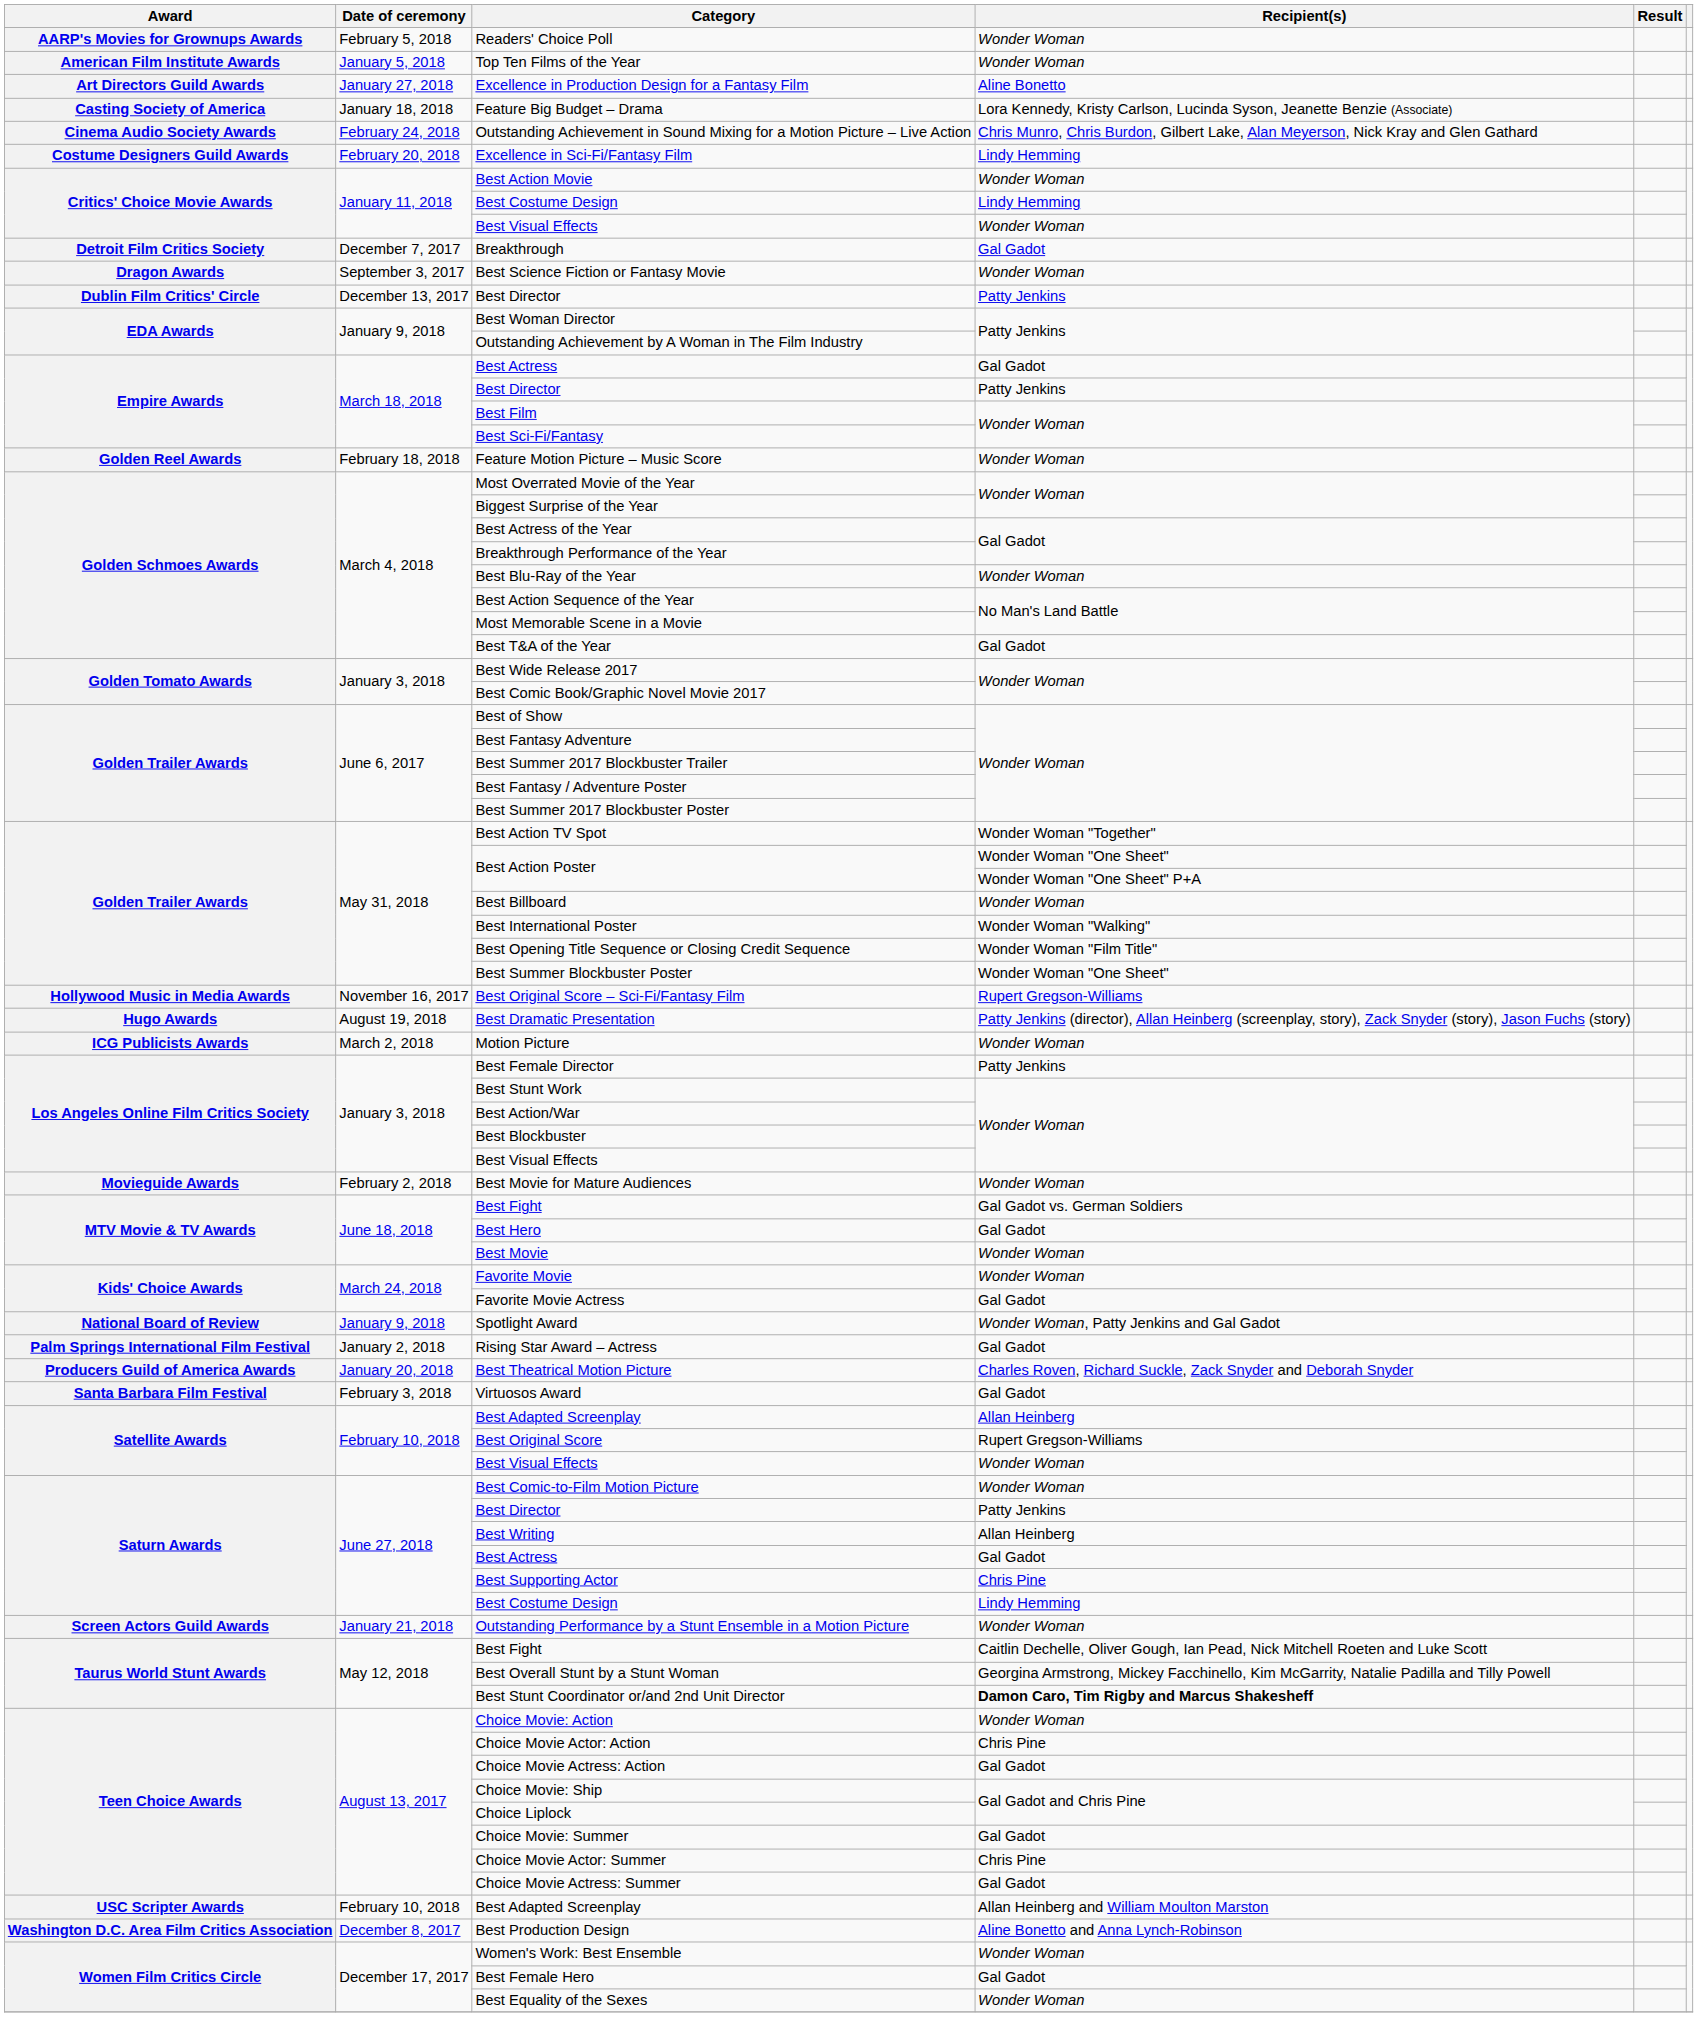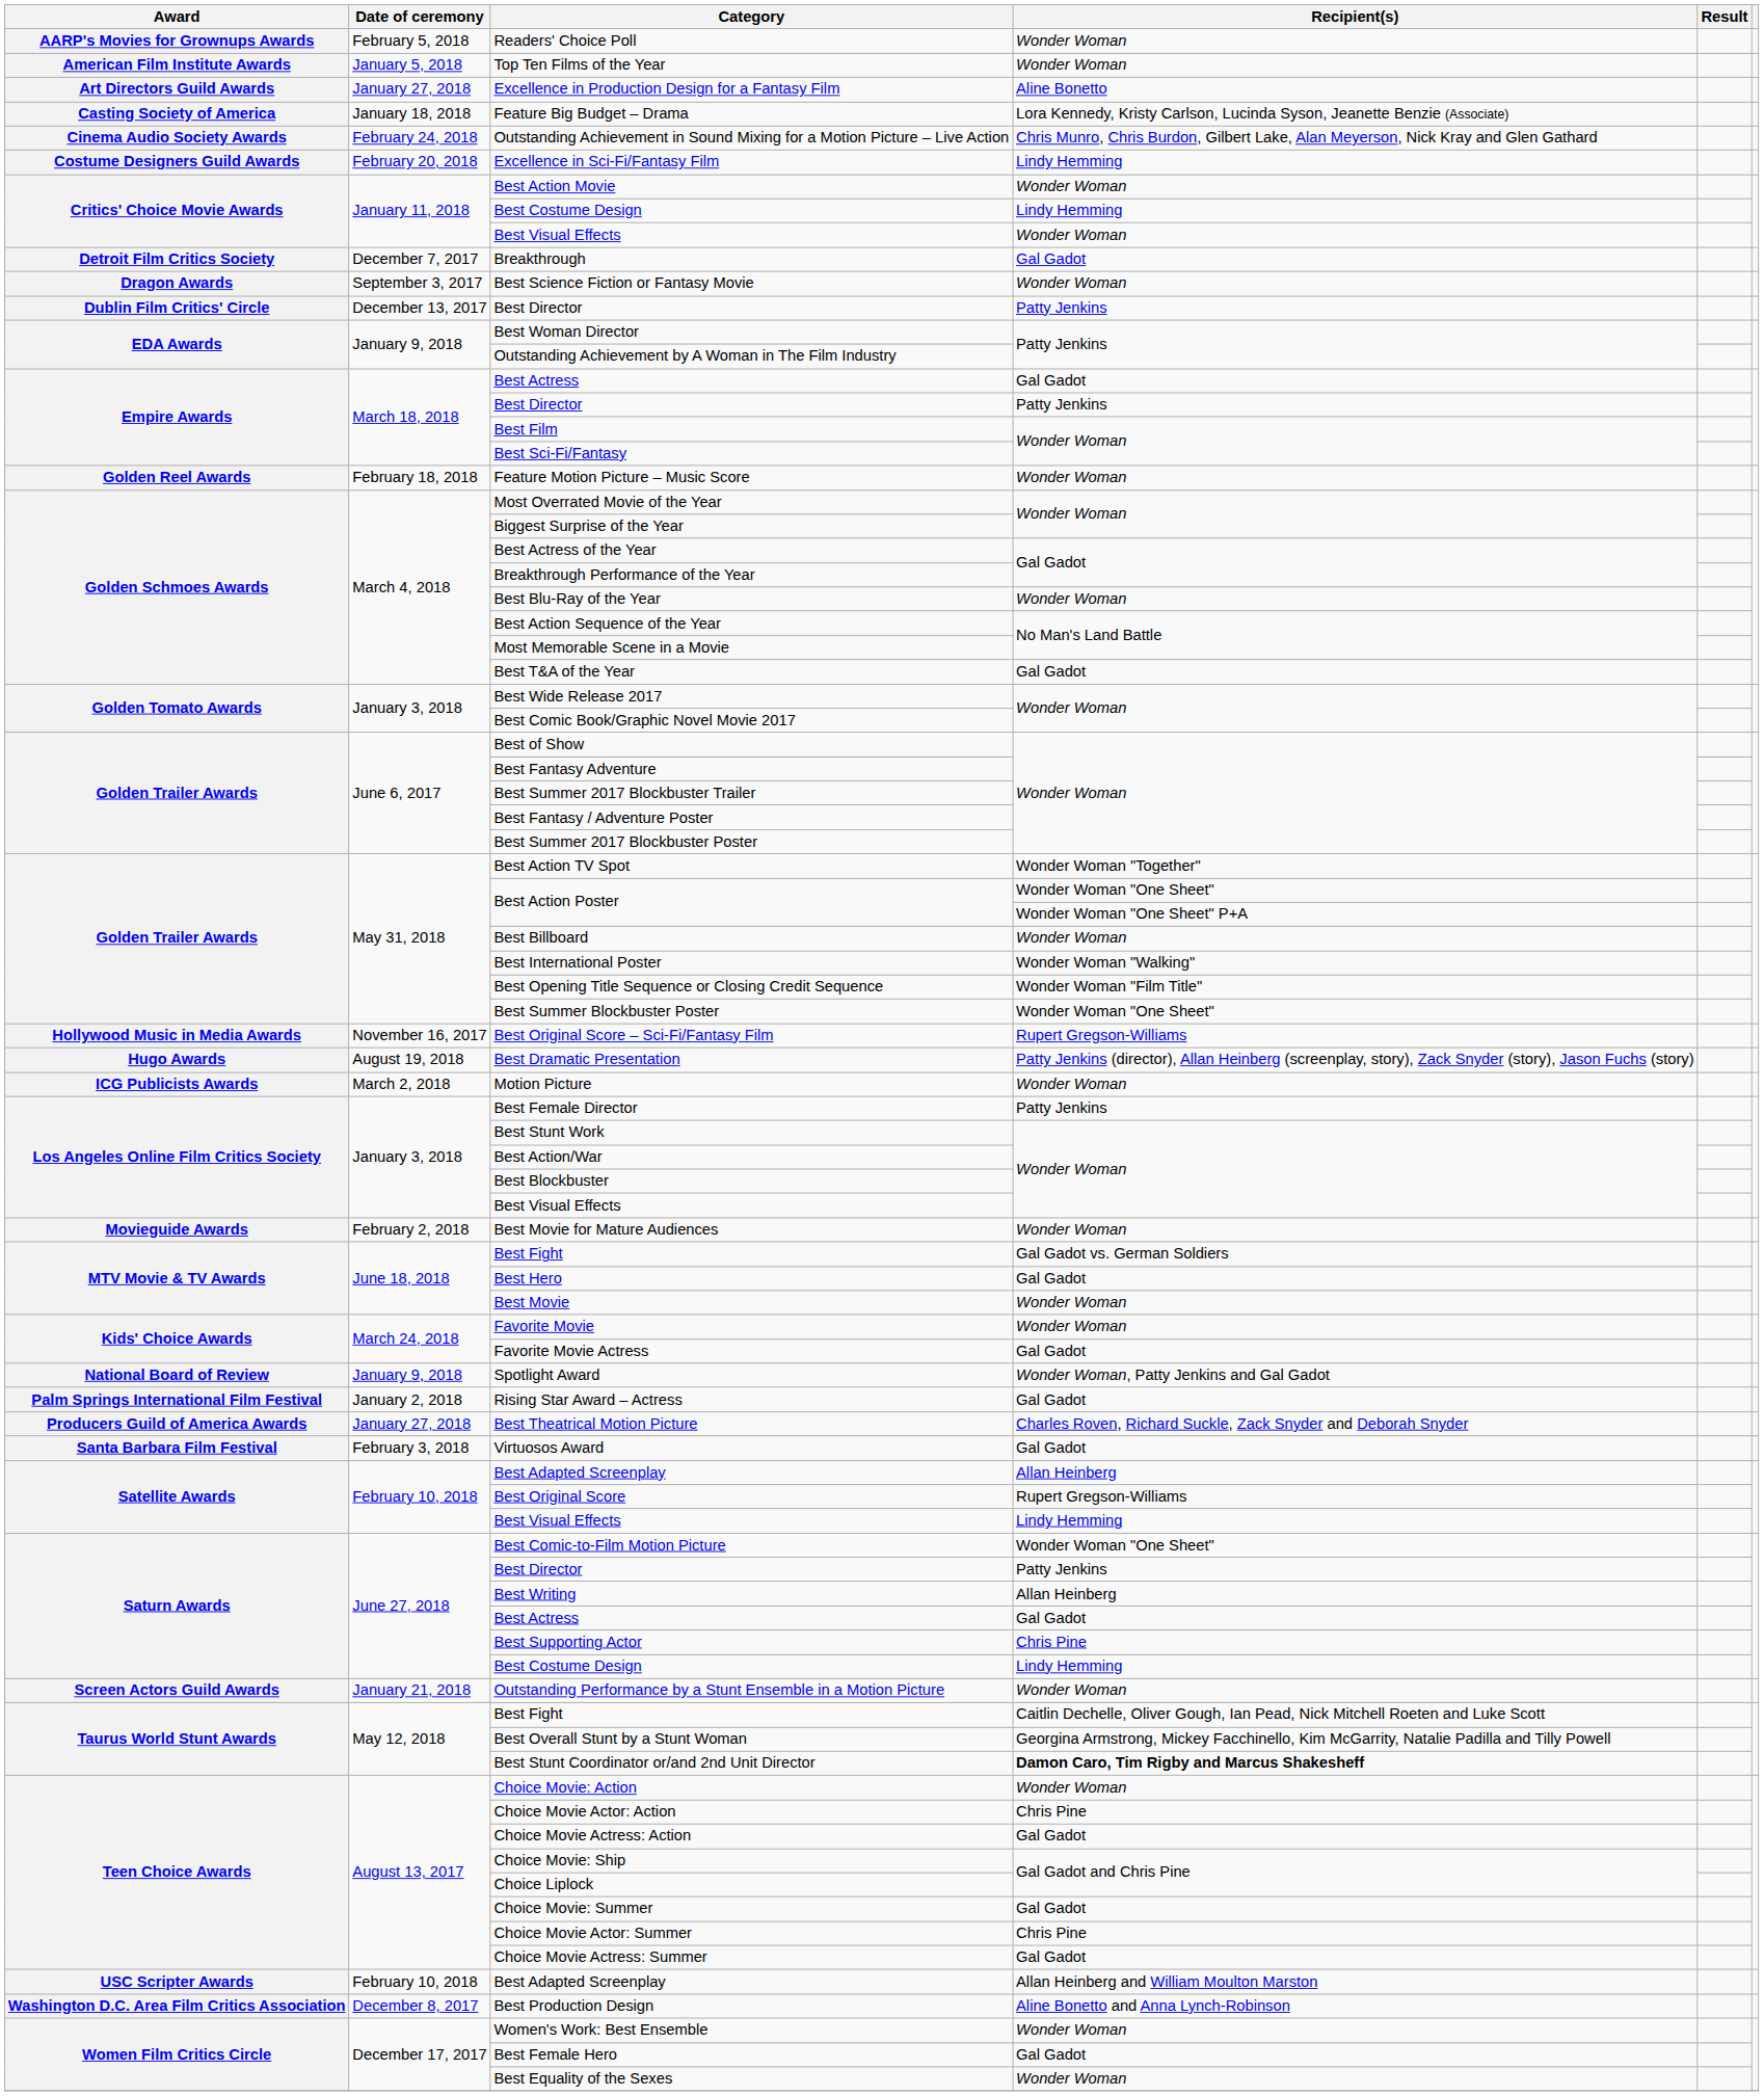Best Theatrical Motion Picture | Date of ceremony: January 20, 2018 -> January 27, 2018
Satellite Awards / Best Visual Effects | Recipient(s): Wonder Woman -> Lindy Hemming
Best Comic-to-Film Motion Picture | Recipient(s): Wonder Woman -> Wonder Woman "One Sheet"
